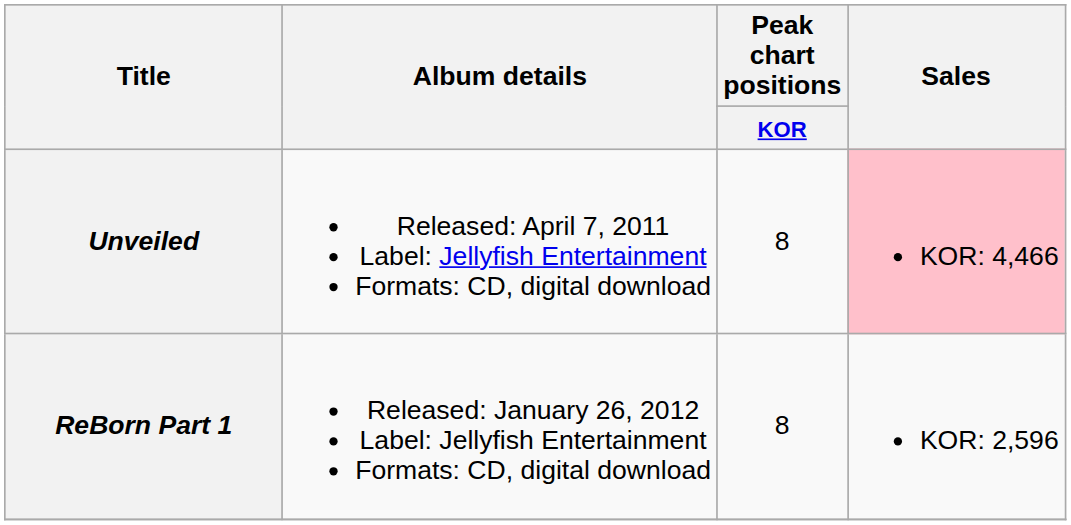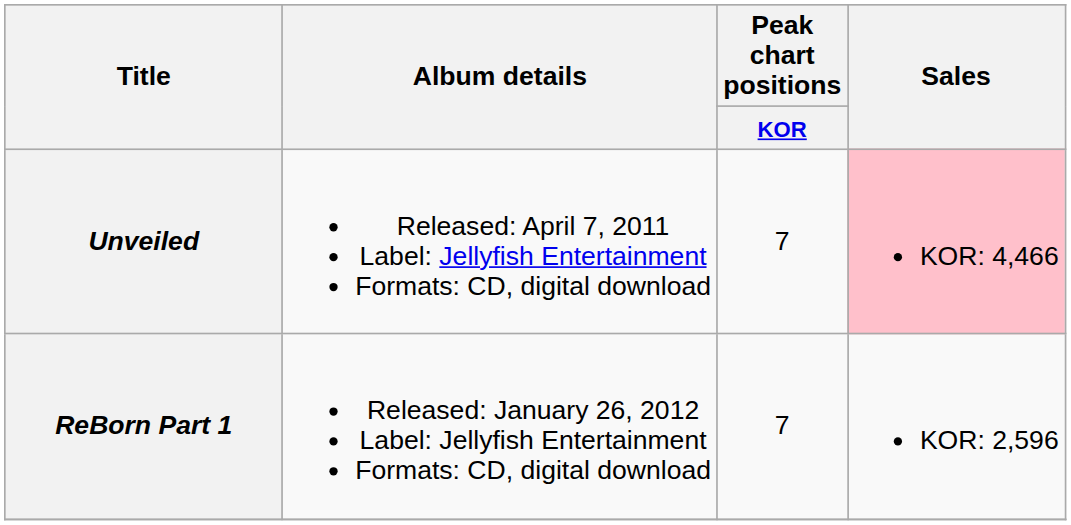Unveiled | Peak chart positions / KOR: 8 -> 7
ReBorn Part 1 | Peak chart positions / KOR: 8 -> 7
